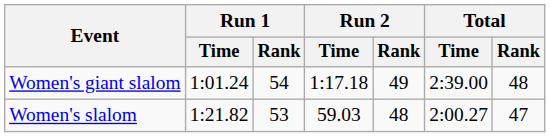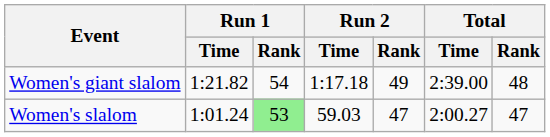Women's giant slalom | Run 1 / Time: 1:01.24 -> 1:21.82
Women's slalom | Run 1 / Time: 1:21.82 -> 1:01.24
Women's slalom | Run 1 / Rank: no background -> lightgreen background
Women's slalom | Run 2 / Rank: 48 -> 47
